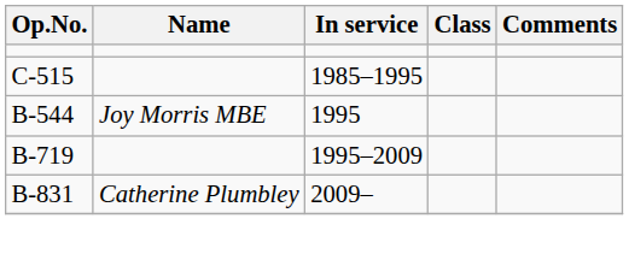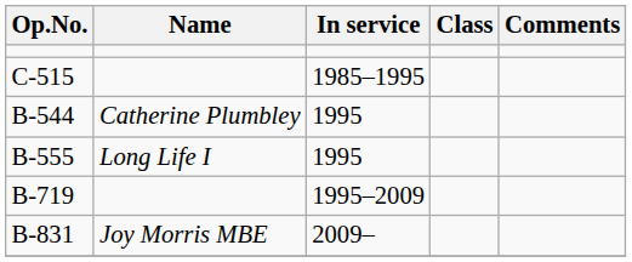B-544 | Name: Joy Morris MBE -> Catherine Plumbley
+ row: B-555 | Long Life I | 1995
B-831 | Name: Catherine Plumbley -> Joy Morris MBE
